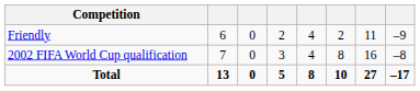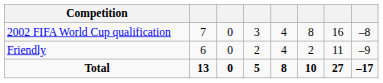rows swapped: Friendly <-> 2002 FIFA World Cup qualification
